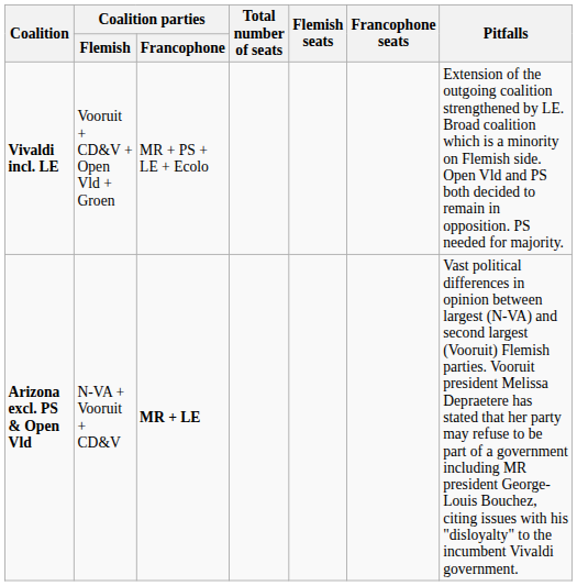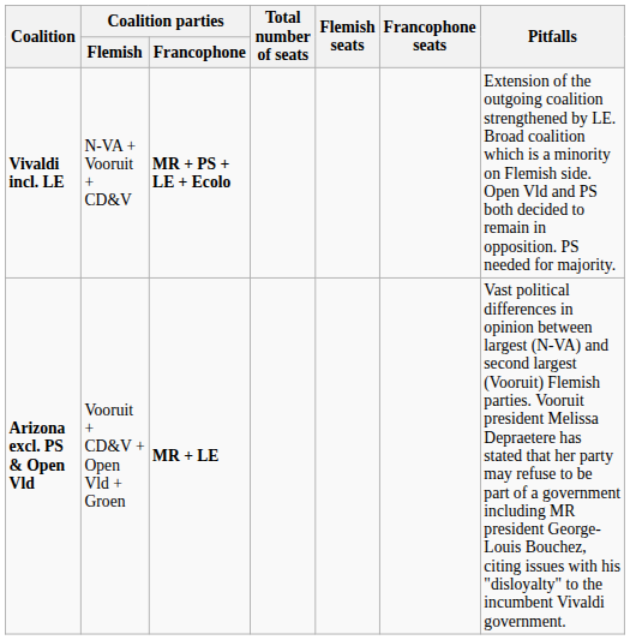Vivaldi incl. LE | Coalition parties / Flemish: Vooruit + CD&V + Open Vld + Groen -> N-VA + Vooruit + CD&V
Vivaldi incl. LE | Coalition parties / Francophone: normal -> bold
Arizona excl. PS & Open Vld | Coalition parties / Flemish: N-VA + Vooruit + CD&V -> Vooruit + CD&V + Open Vld + Groen
